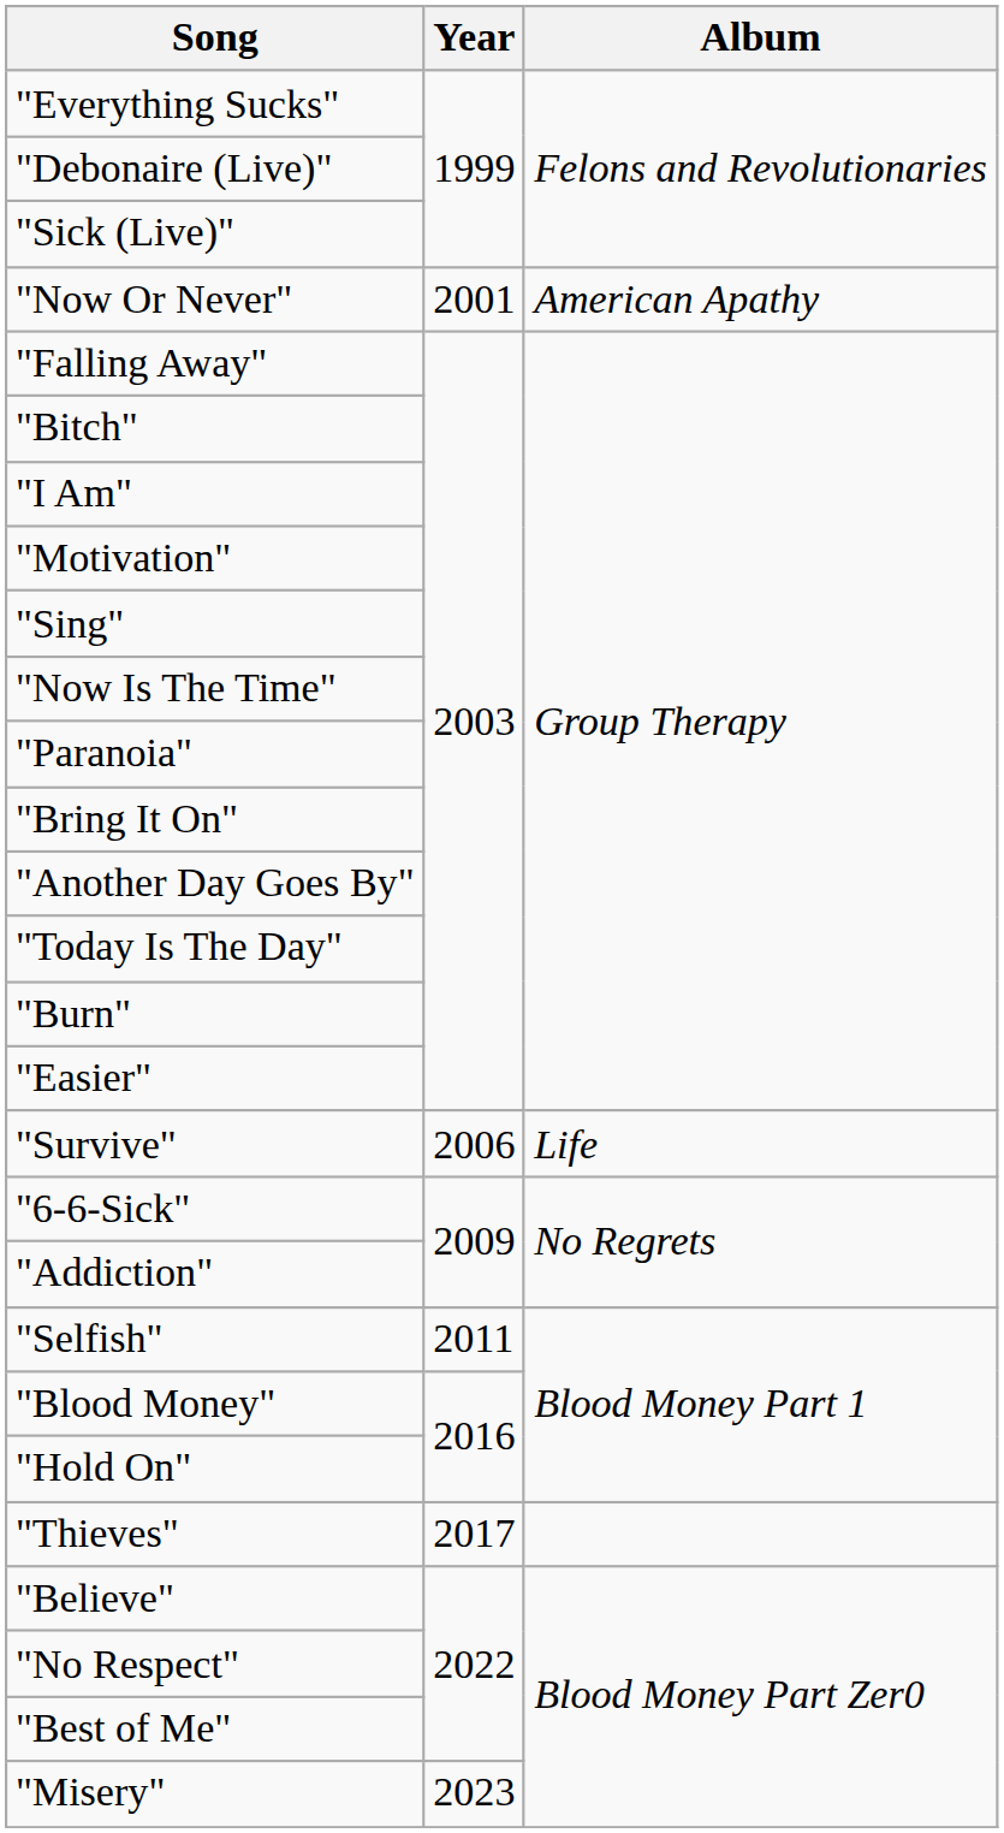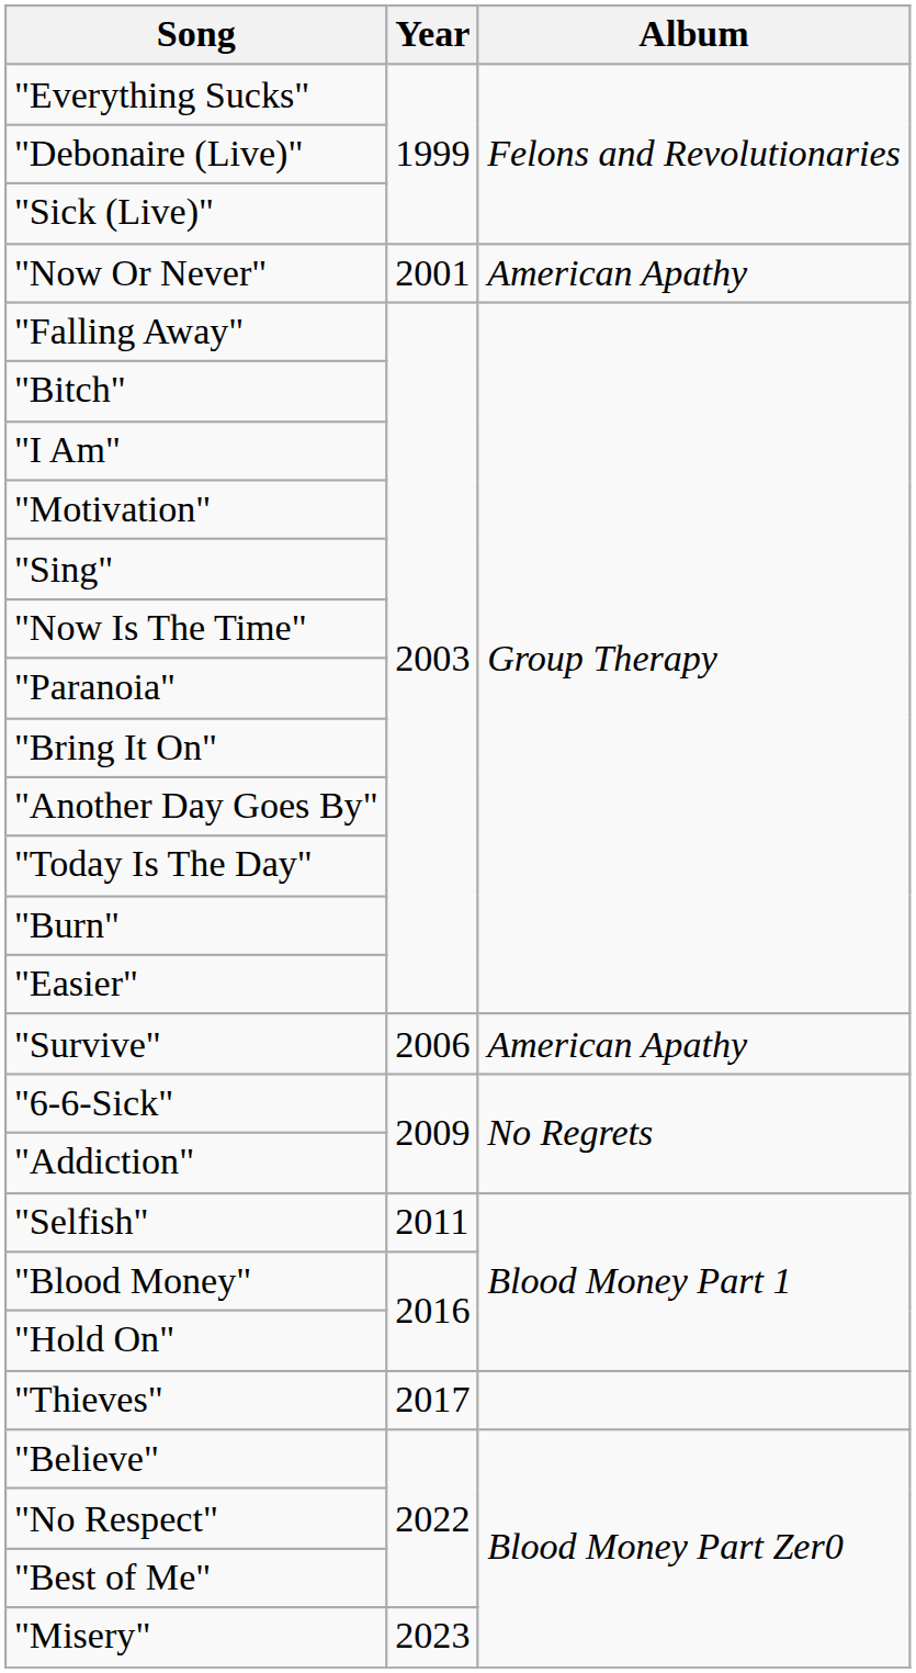"Survive" | Album: Life -> American Apathy
